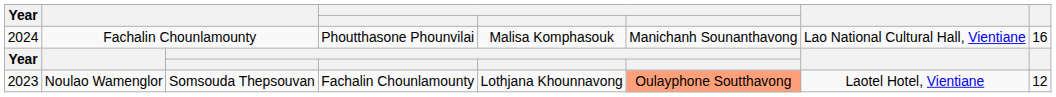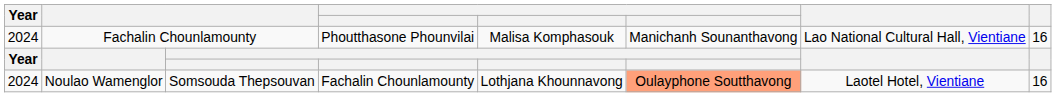Noulao Wamenglor | Year: 2023 -> 2024
Noulao Wamenglor | column 8: 12 -> 16
